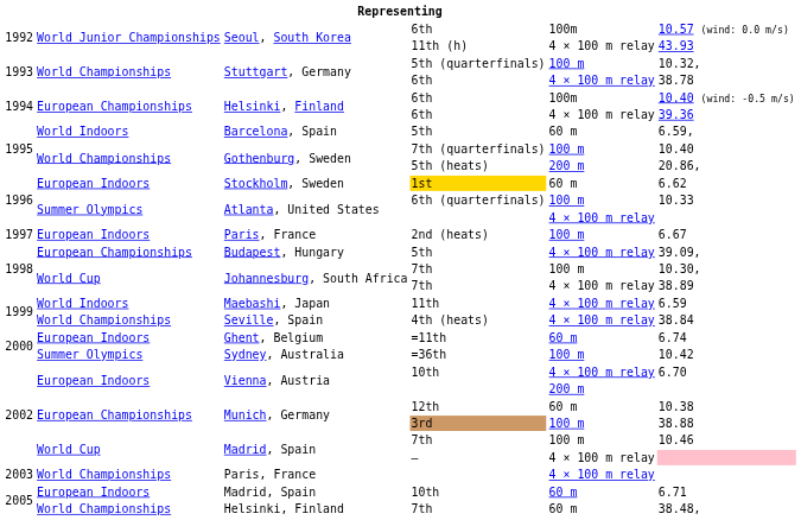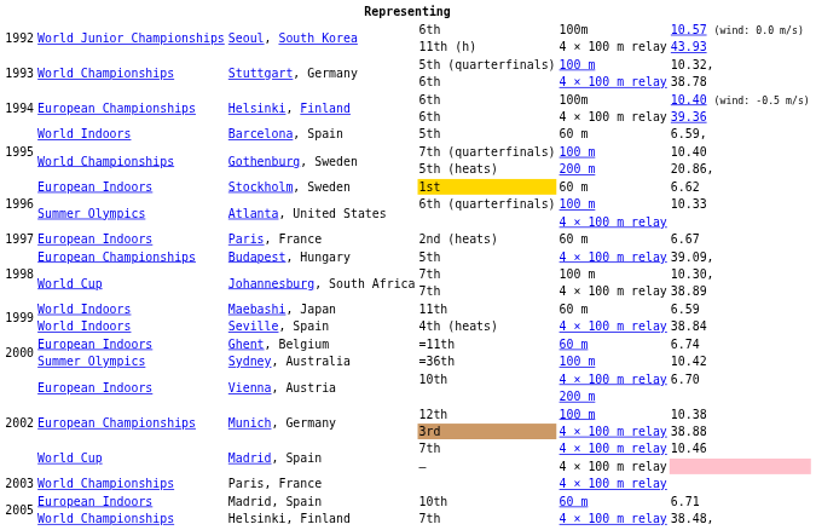2nd (heats) | column 5: 100 m -> 60 m
11th | column 5: 4 × 100 m relay -> 60 m
4th (heats) | column 2: World Championships -> World Indoors
12th | column 5: 60 m -> 100 m
3rd | column 5: 100 m -> 4 × 100 m relay
Madrid, Spain / 7th | column 5: 100 m -> 4 × 100 m relay
Helsinki, Finland / 7th | column 5: 60 m -> 4 × 100 m relay
